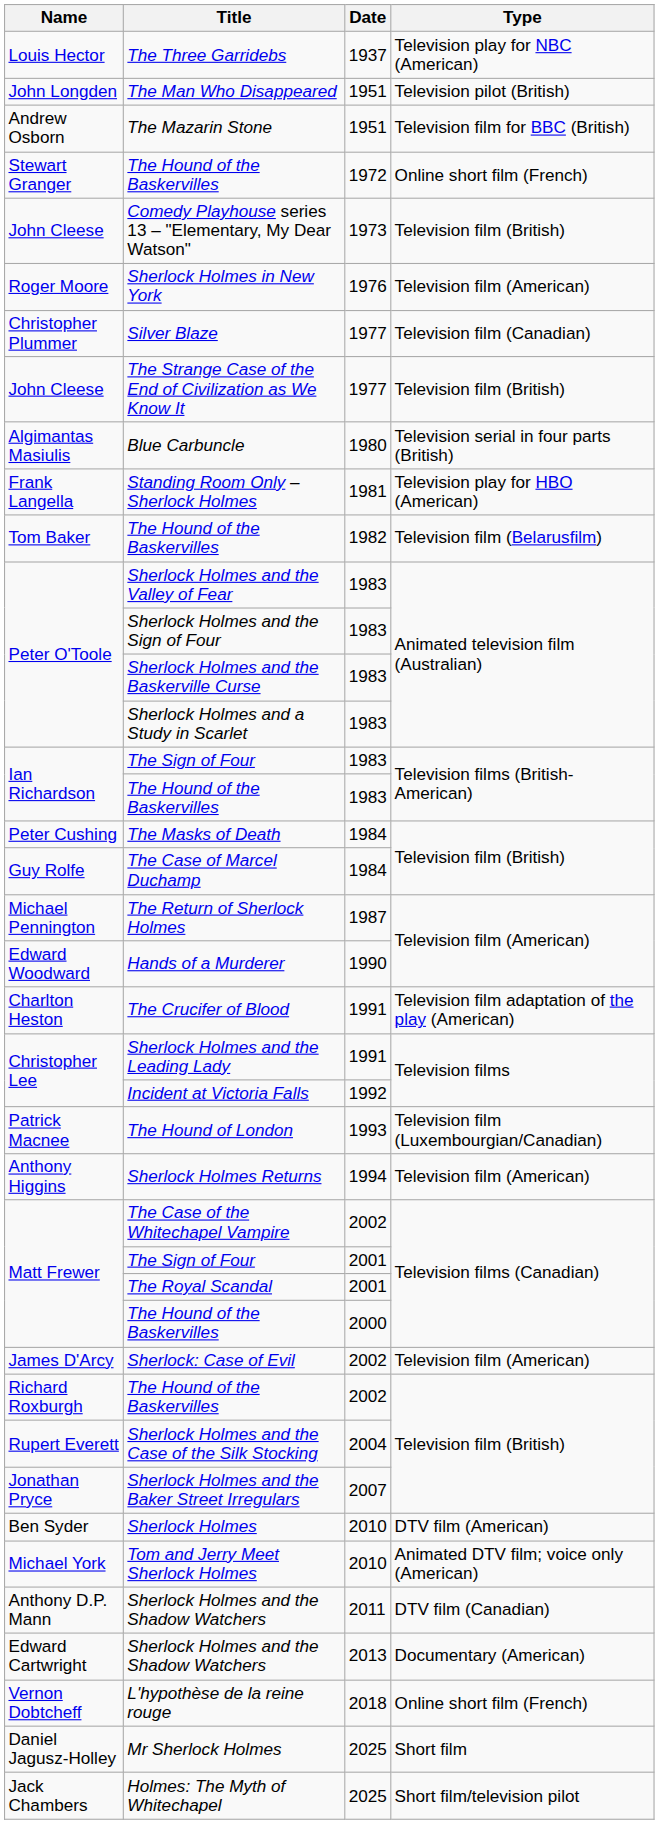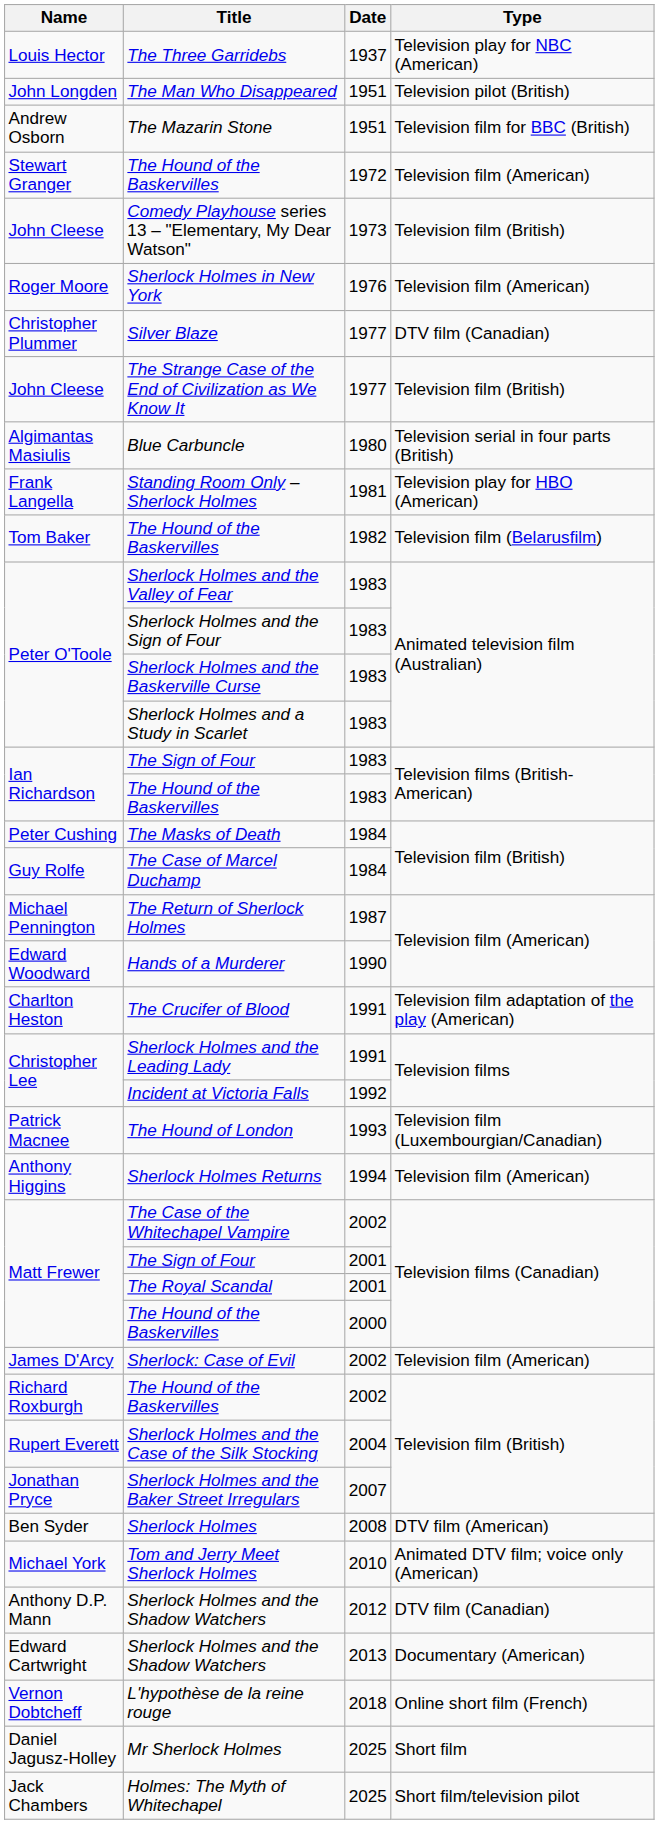Stewart Granger / The Hound of the Baskervilles | Type: Online short film (French) -> Television film (American)
Silver Blaze | Type: Television film (Canadian) -> DTV film (Canadian)
Sherlock Holmes | Date: 2010 -> 2008
Anthony D.P. Mann / Sherlock Holmes and the Shadow Watchers | Date: 2011 -> 2012
